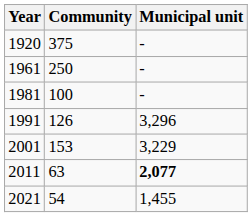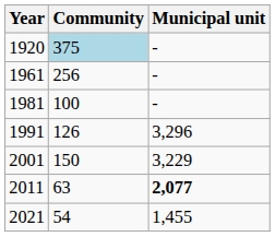1920 | Community: no background -> lightblue background
1961 | Community: 250 -> 256
2001 | Community: 153 -> 150
